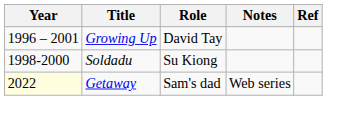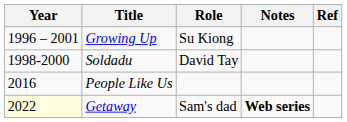Growing Up | Role: David Tay -> Su Kiong
Soldadu | Role: Su Kiong -> David Tay
+ row: 2016 | People Like Us
Getaway | Notes: normal -> bold
